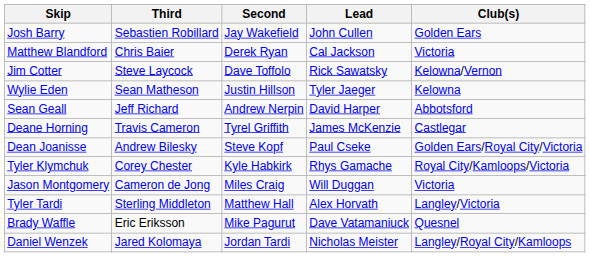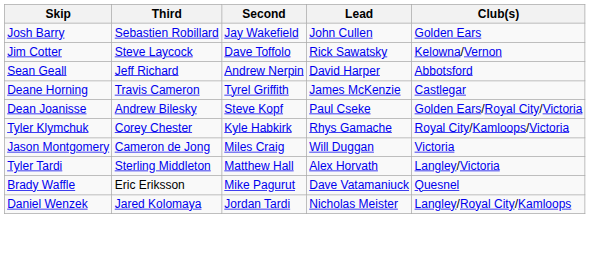- row: Matthew Blandford | Chris Baier | Derek Ryan | Cal Jackson | Victoria
- row: Wylie Eden | Sean Matheson | Justin Hillson | Tyler Jaeger | Kelowna
